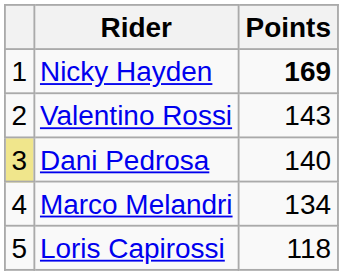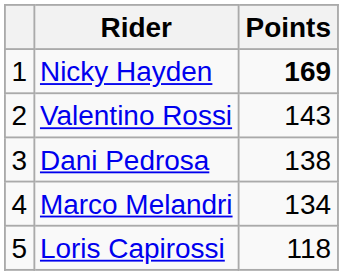Dani Pedrosa | column 1: khaki background -> no background
Dani Pedrosa | Points: 140 -> 138
